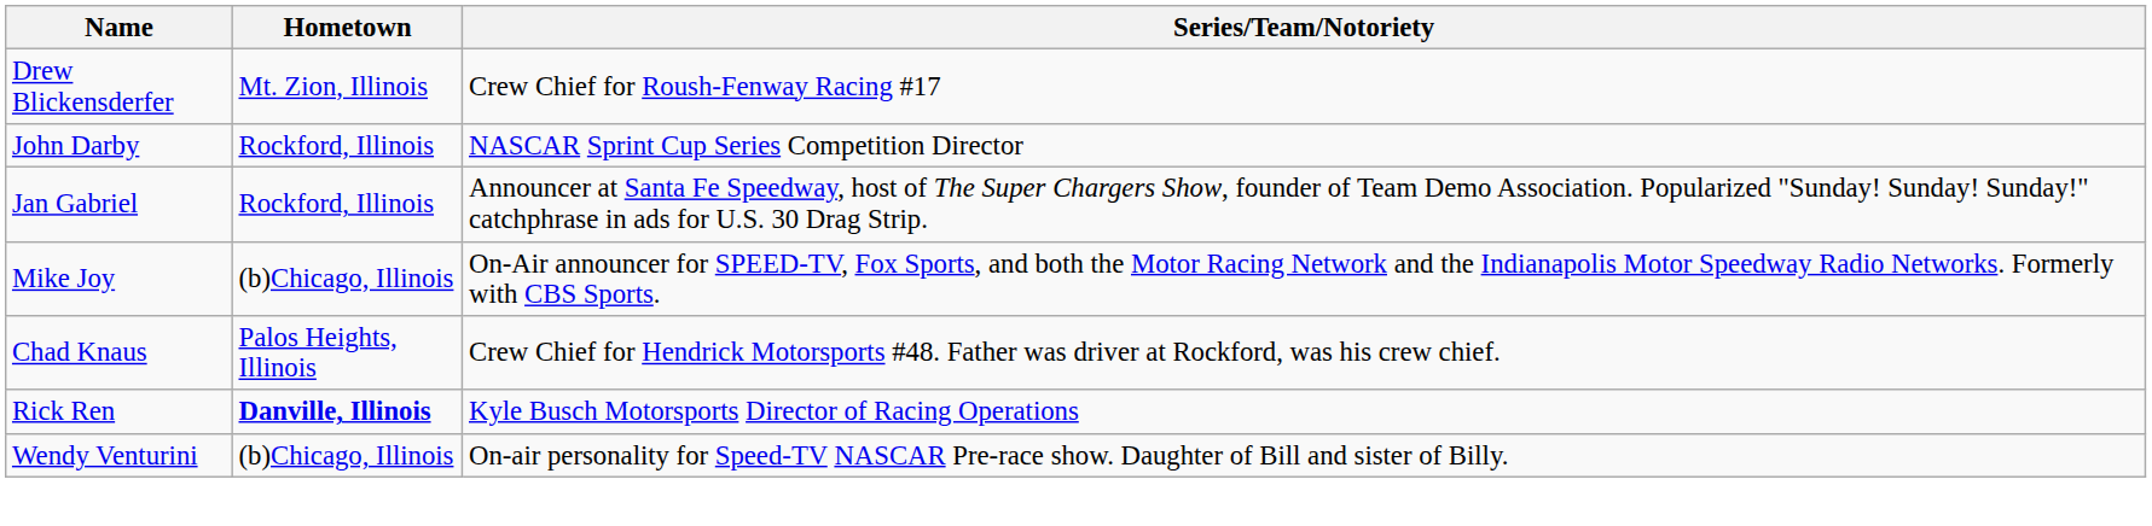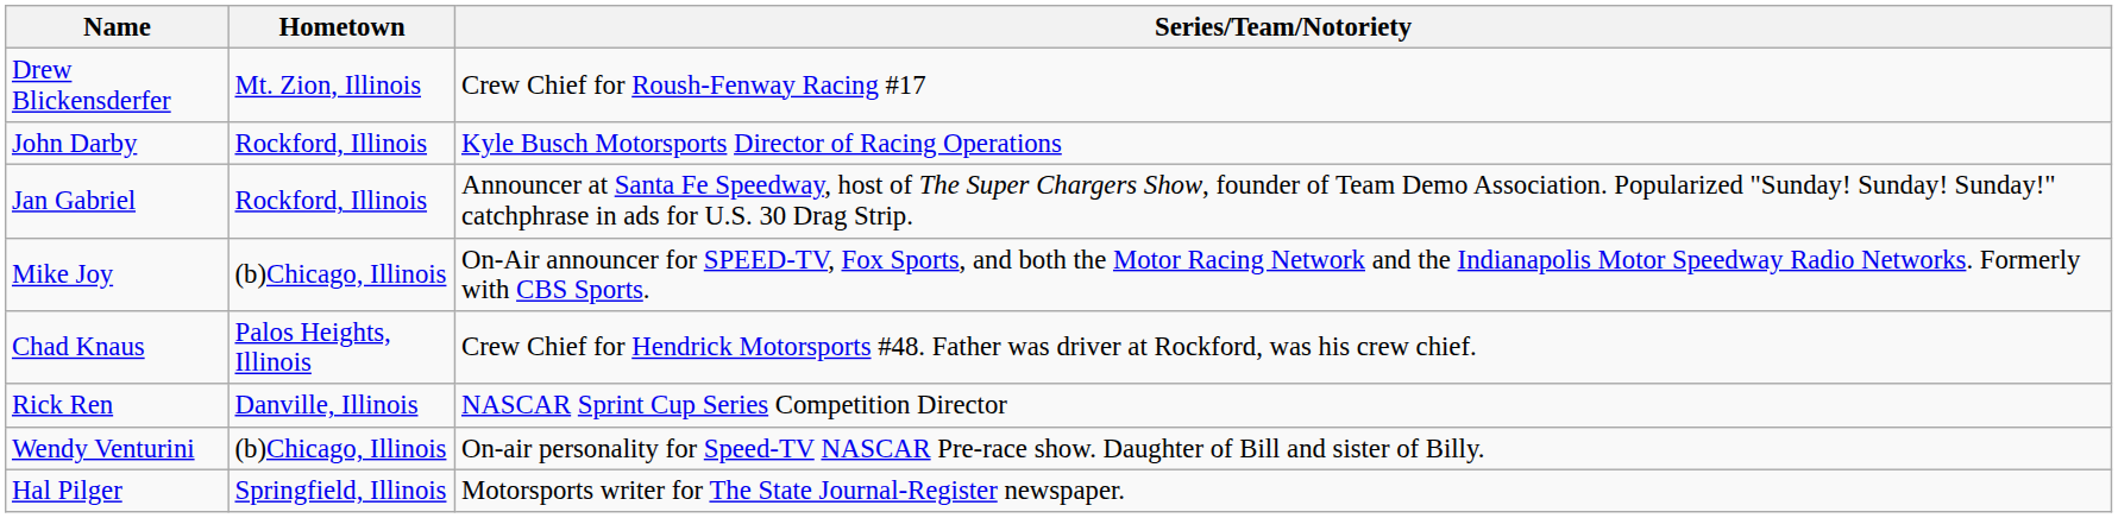John Darby | Series/Team/Notoriety: NASCAR Sprint Cup Series Competition Director -> Kyle Busch Motorsports Director of Racing Operations
Rick Ren | Hometown: bold -> normal
Rick Ren | Series/Team/Notoriety: Kyle Busch Motorsports Director of Racing Operations -> NASCAR Sprint Cup Series Competition Director
+ row: Hal Pilger | Springfield, Illinois | Motorsports writer for The State Journal-Register newspaper.
